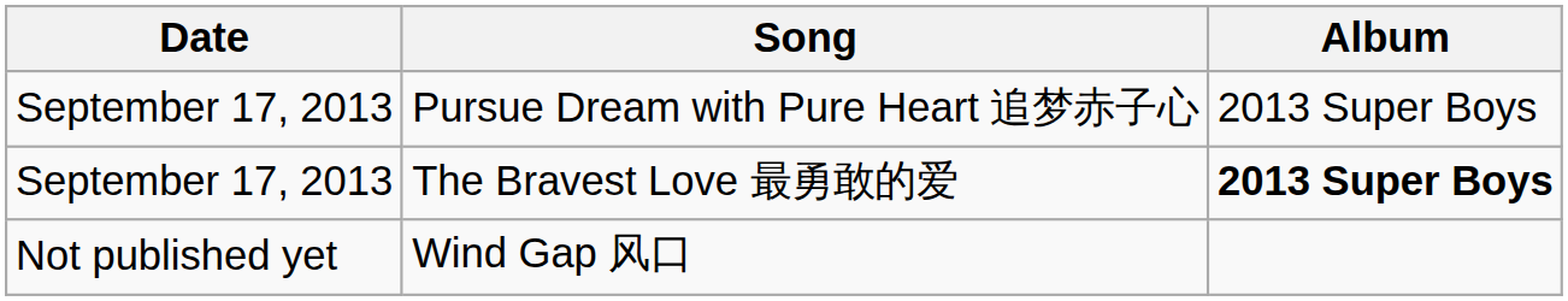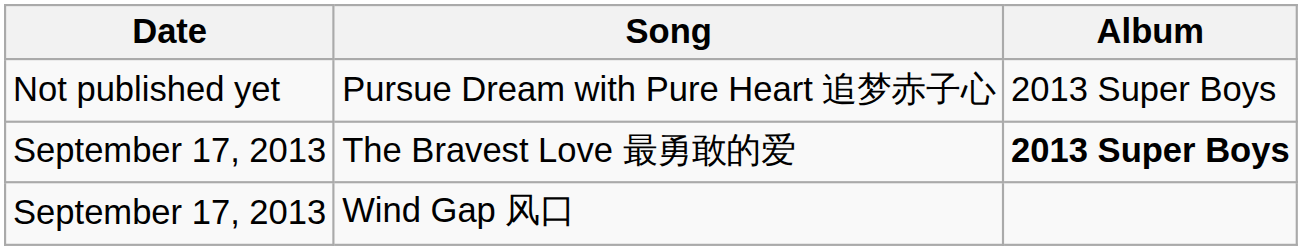Pursue Dream with Pure Heart 追梦赤子心 | Date: September 17, 2013 -> Not published yet
Wind Gap 风口 | Date: Not published yet -> September 17, 2013
